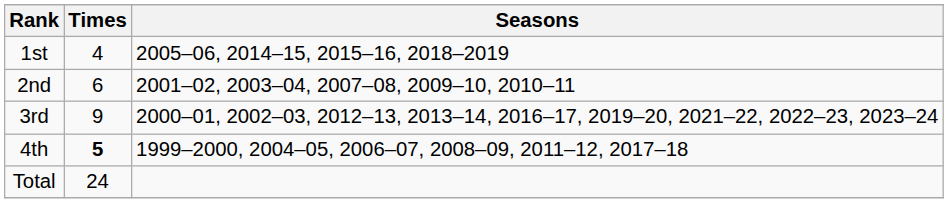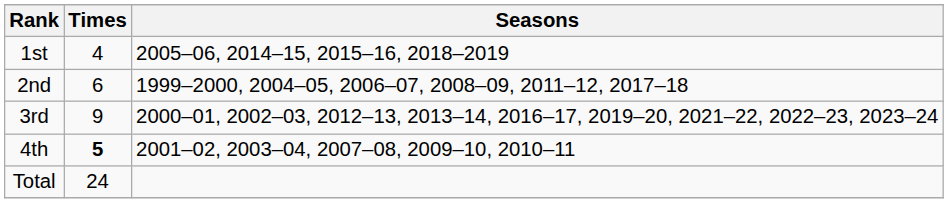2nd | Seasons: 2001–02, 2003–04, 2007–08, 2009–10, 2010–11 -> 1999–2000, 2004–05, 2006–07, 2008–09, 2011–12, 2017–18
4th | Seasons: 1999–2000, 2004–05, 2006–07, 2008–09, 2011–12, 2017–18 -> 2001–02, 2003–04, 2007–08, 2009–10, 2010–11
